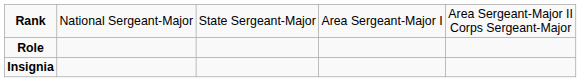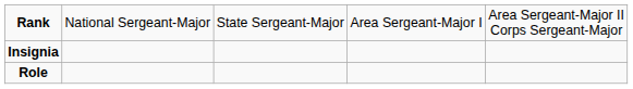rows swapped: Insignia <-> Role
